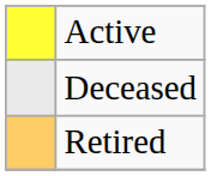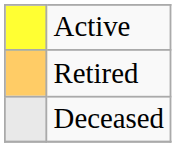rows swapped: Retired <-> Deceased
